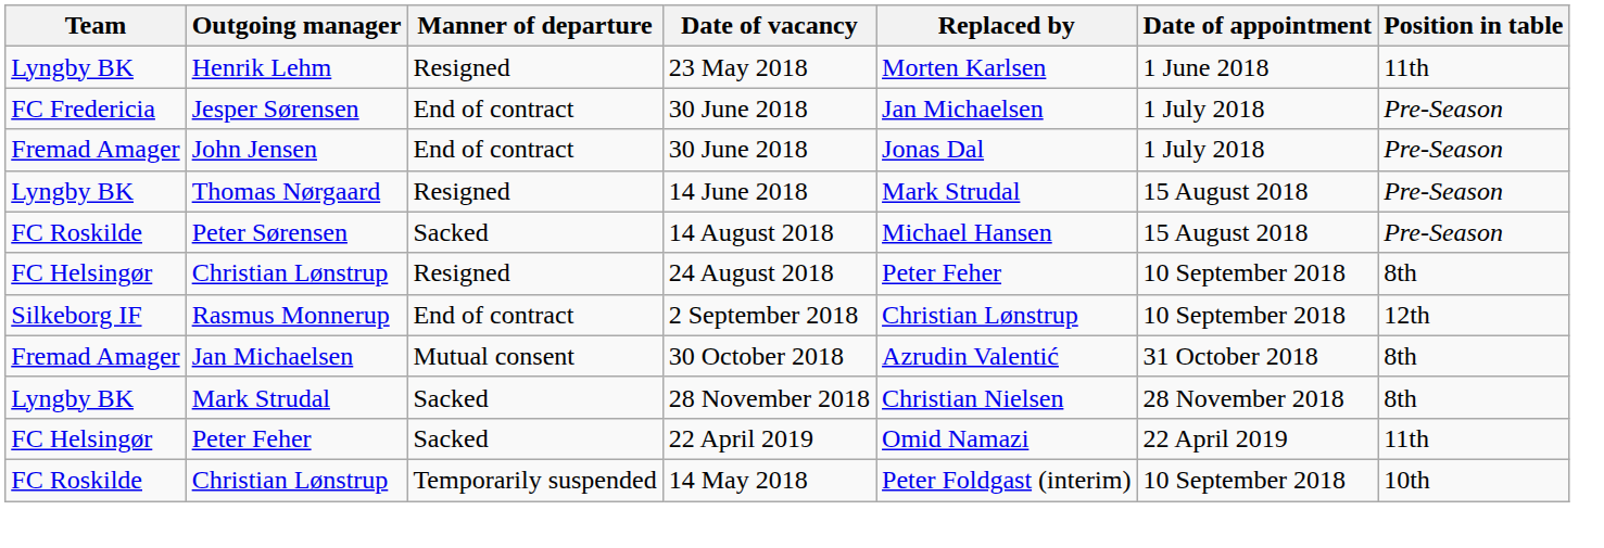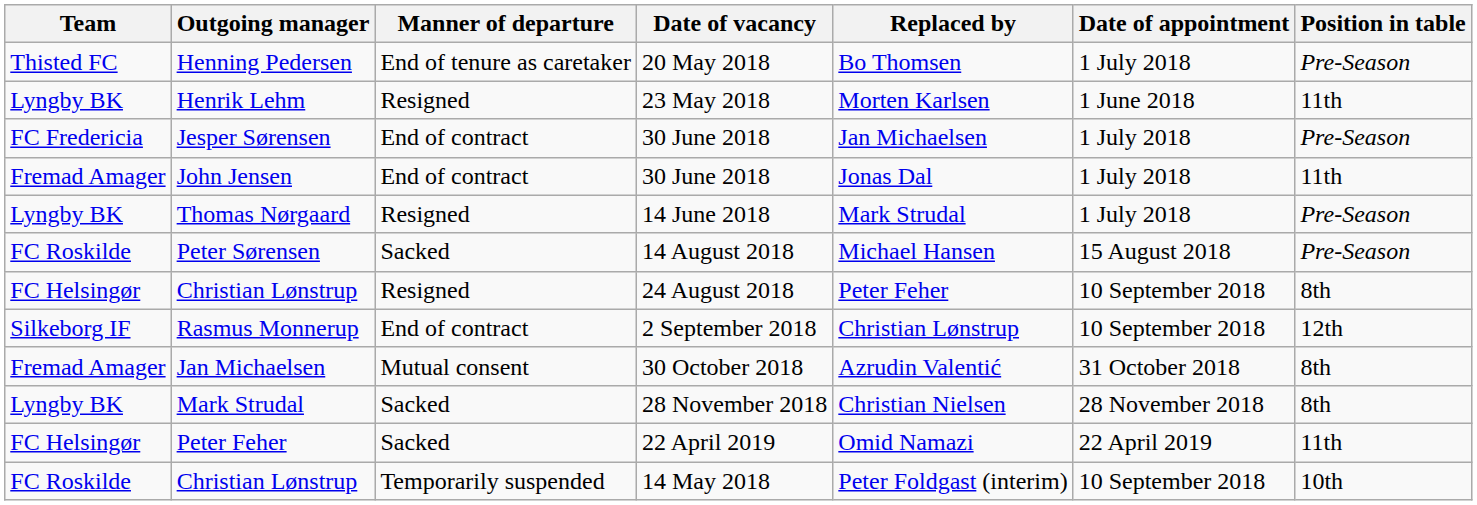+ row: Thisted FC | Henning Pedersen | End of tenure as caretaker | 20 May 2018 | Bo Thomsen | 1 July 2018 | Pre-Season
John Jensen | Position in table: Pre-Season -> 11th
Thomas Nørgaard | Date of appointment: 15 August 2018 -> 1 July 2018
